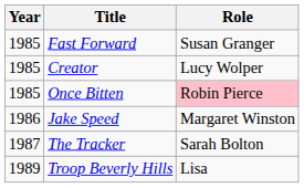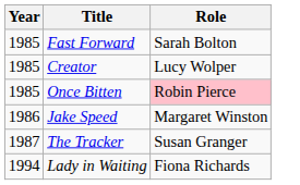Fast Forward | Role: Susan Granger -> Sarah Bolton
The Tracker | Role: Sarah Bolton -> Susan Granger
- row: 1989 | Troop Beverly Hills | Lisa
+ row: 1994 | Lady in Waiting | Fiona Richards
